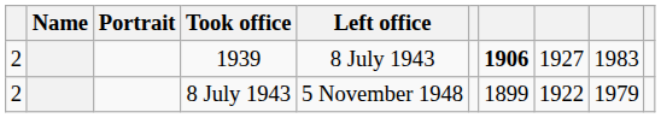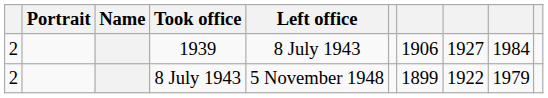columns swapped: Portrait <-> Name
1939 | column 7: bold -> normal
1939 | column 9: 1983 -> 1984
